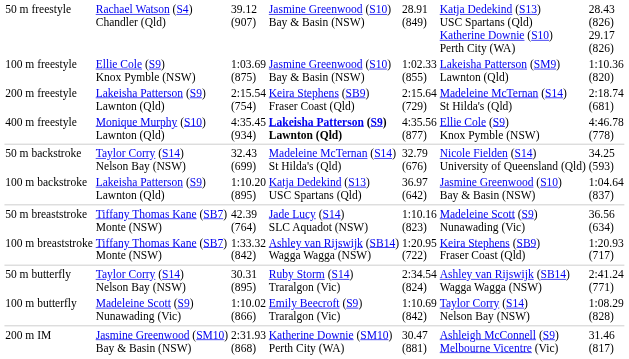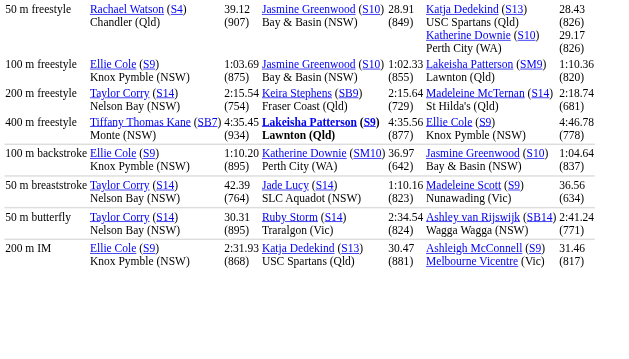200 m freestyle | column 2: Lakeisha Patterson (S9) Lawnton (Qld) -> Taylor Corry (S14) Nelson Bay (NSW)
400 m freestyle | column 2: Monique Murphy (S10) Lawnton (Qld) -> Tiffany Thomas Kane (SB7) Monte (NSW)
- row: 50 m backstroke | Taylor Corry (S14) Nelson Bay (NSW) | 32.43 (699) | Madeleine McTernan (S14) St Hilda's (Qld) | 32.79 (676) | Nicole Fielden (S14) University of Queensland (Qld) | 34.25 (593)
100 m backstroke | column 2: Lakeisha Patterson (S9) Lawnton (Qld) -> Ellie Cole (S9) Knox Pymble (NSW)
100 m backstroke | column 4: Katja Dedekind (S13) USC Spartans (Qld) -> Katherine Downie (SM10) Perth City (WA)
50 m breaststroke | column 2: Tiffany Thomas Kane (SB7) Monte (NSW) -> Taylor Corry (S14) Nelson Bay (NSW)
- row: 100 m breaststroke | Tiffany Thomas Kane (SB7) Monte (NSW) | 1:33.32 (842) | Ashley van Rijswijk (SB14) Wagga Wagga (NSW) | 1:20.95 (722) | Keira Stephens (SB9) Fraser Coast (Qld) | 1:20.93 (717)
- row: 100 m butterfly | Madeleine Scott (S9) Nunawading (Vic) | 1:10.02 (866) | Emily Beecroft (S9) Traralgon (Vic) | 1:10.69 (842) | Taylor Corry (S14) Nelson Bay (NSW) | 1:08.29 (828)
200 m IM | column 2: Jasmine Greenwood (SM10) Bay & Basin (NSW) -> Ellie Cole (S9) Knox Pymble (NSW)
200 m IM | column 4: Katherine Downie (SM10) Perth City (WA) -> Katja Dedekind (S13) USC Spartans (Qld)
